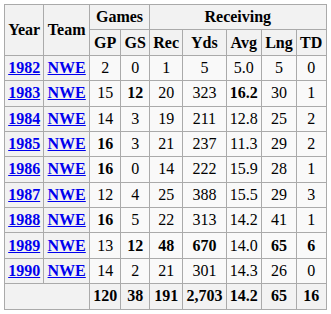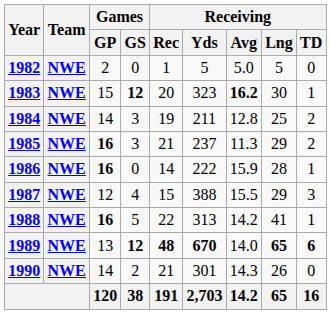1987 | Receiving / Rec: 25 -> 15
